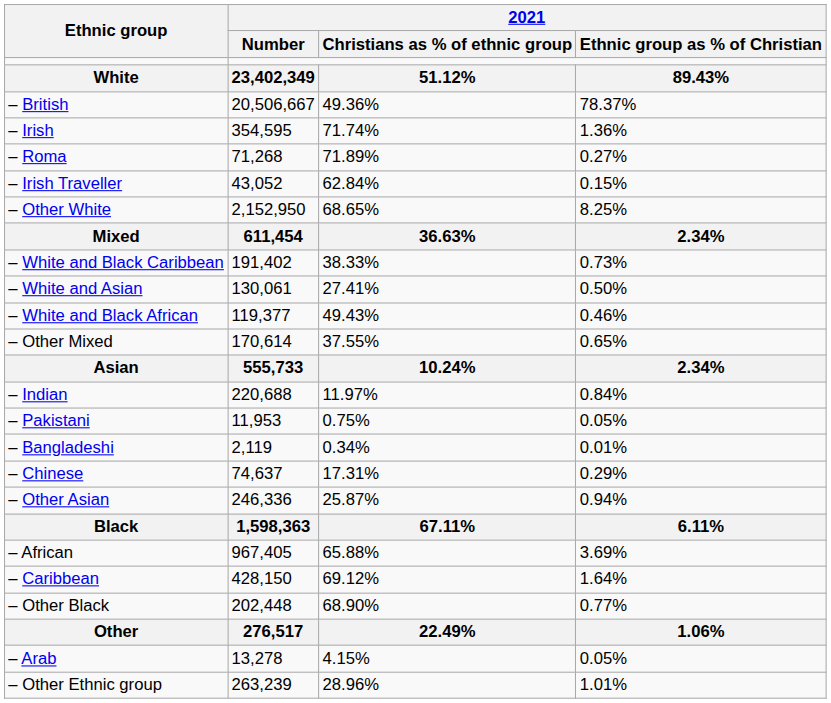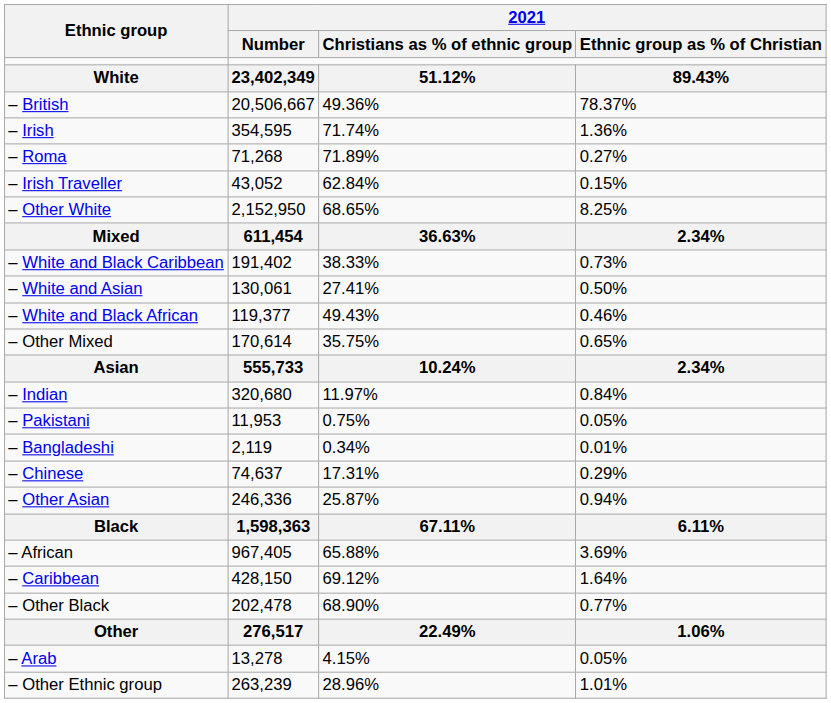– Other Mixed | 2021 / Christians as % of ethnic group: 37.55% -> 35.75%
– Indian | 2021 / Number: 220,688 -> 320,680
– Other Black | 2021 / Number: 202,448 -> 202,478
